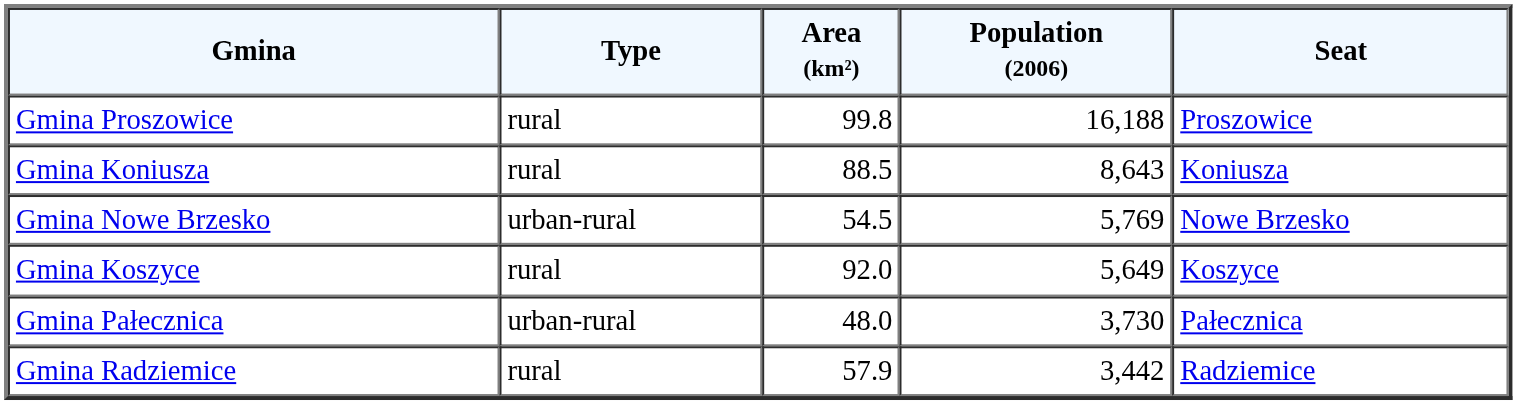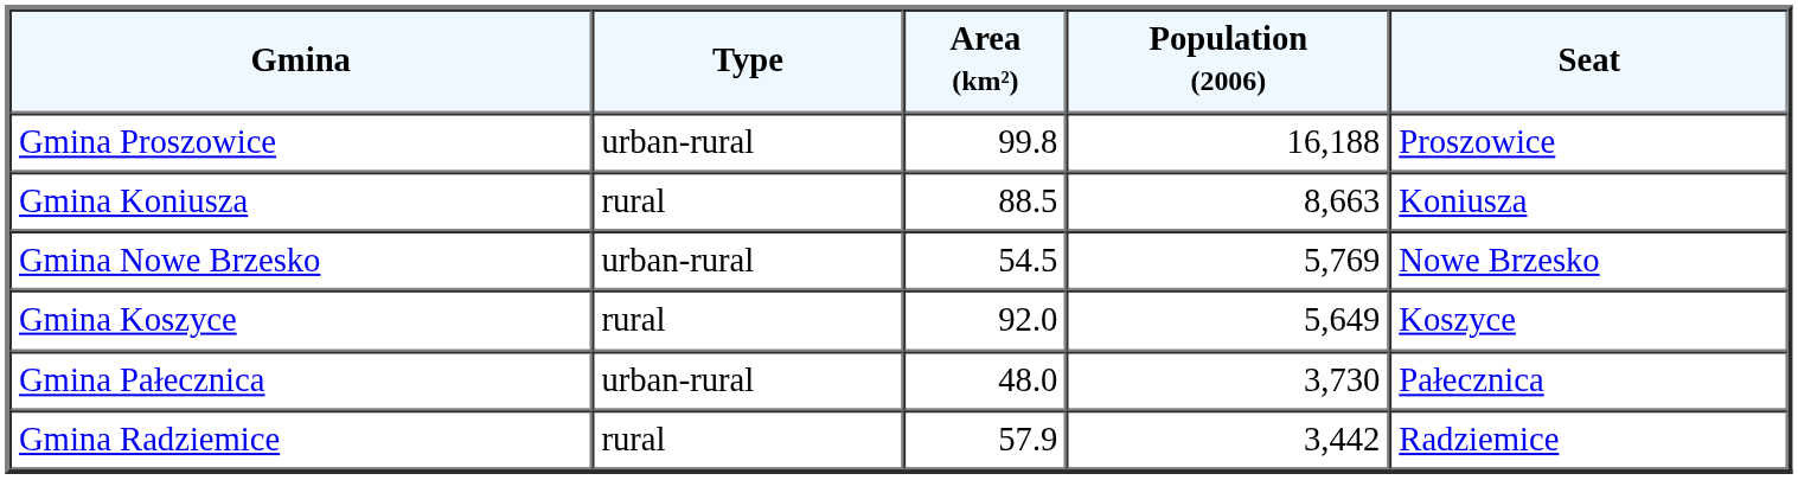Gmina Proszowice | Type: rural -> urban-rural
Gmina Koniusza | Population (2006): 8,643 -> 8,663
